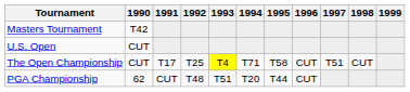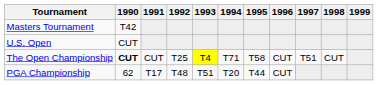The Open Championship | 1990: normal -> bold
The Open Championship | 1991: T17 -> CUT
PGA Championship | 1991: CUT -> T17
